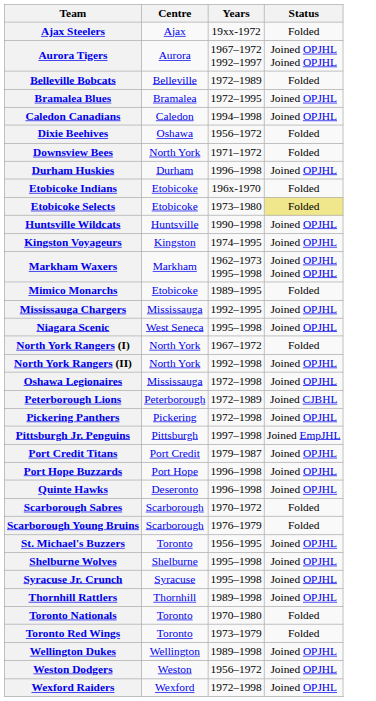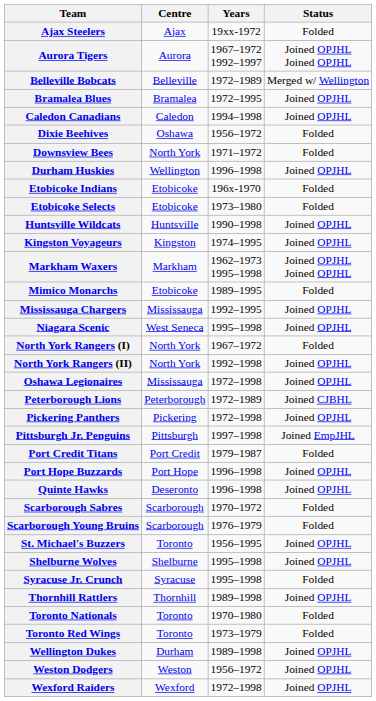Belleville Bobcats | Status: Folded -> Merged w/ Wellington
Durham Huskies | Centre: Durham -> Wellington
Etobicoke Selects | Status: khaki background -> no background
Port Credit Titans | Status: Joined OPJHL -> Folded
Syracuse Jr. Crunch | Status: Joined OPJHL -> Folded
Wellington Dukes | Centre: Wellington -> Durham
